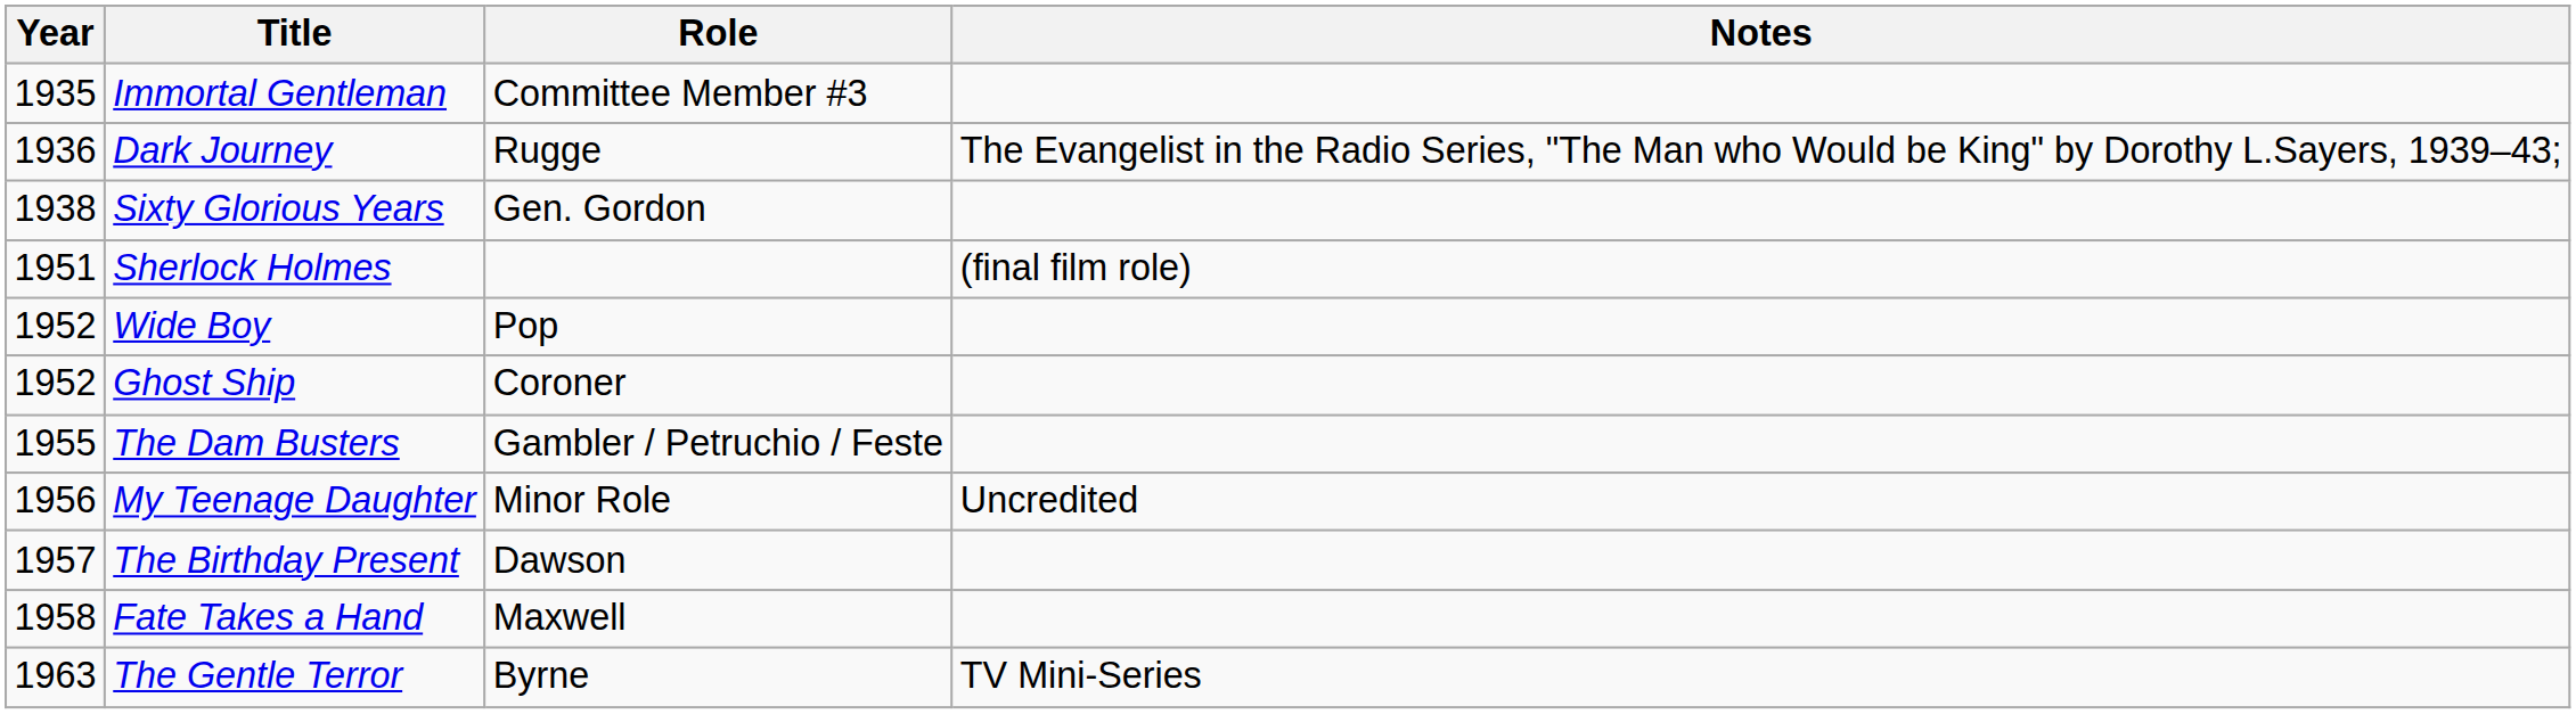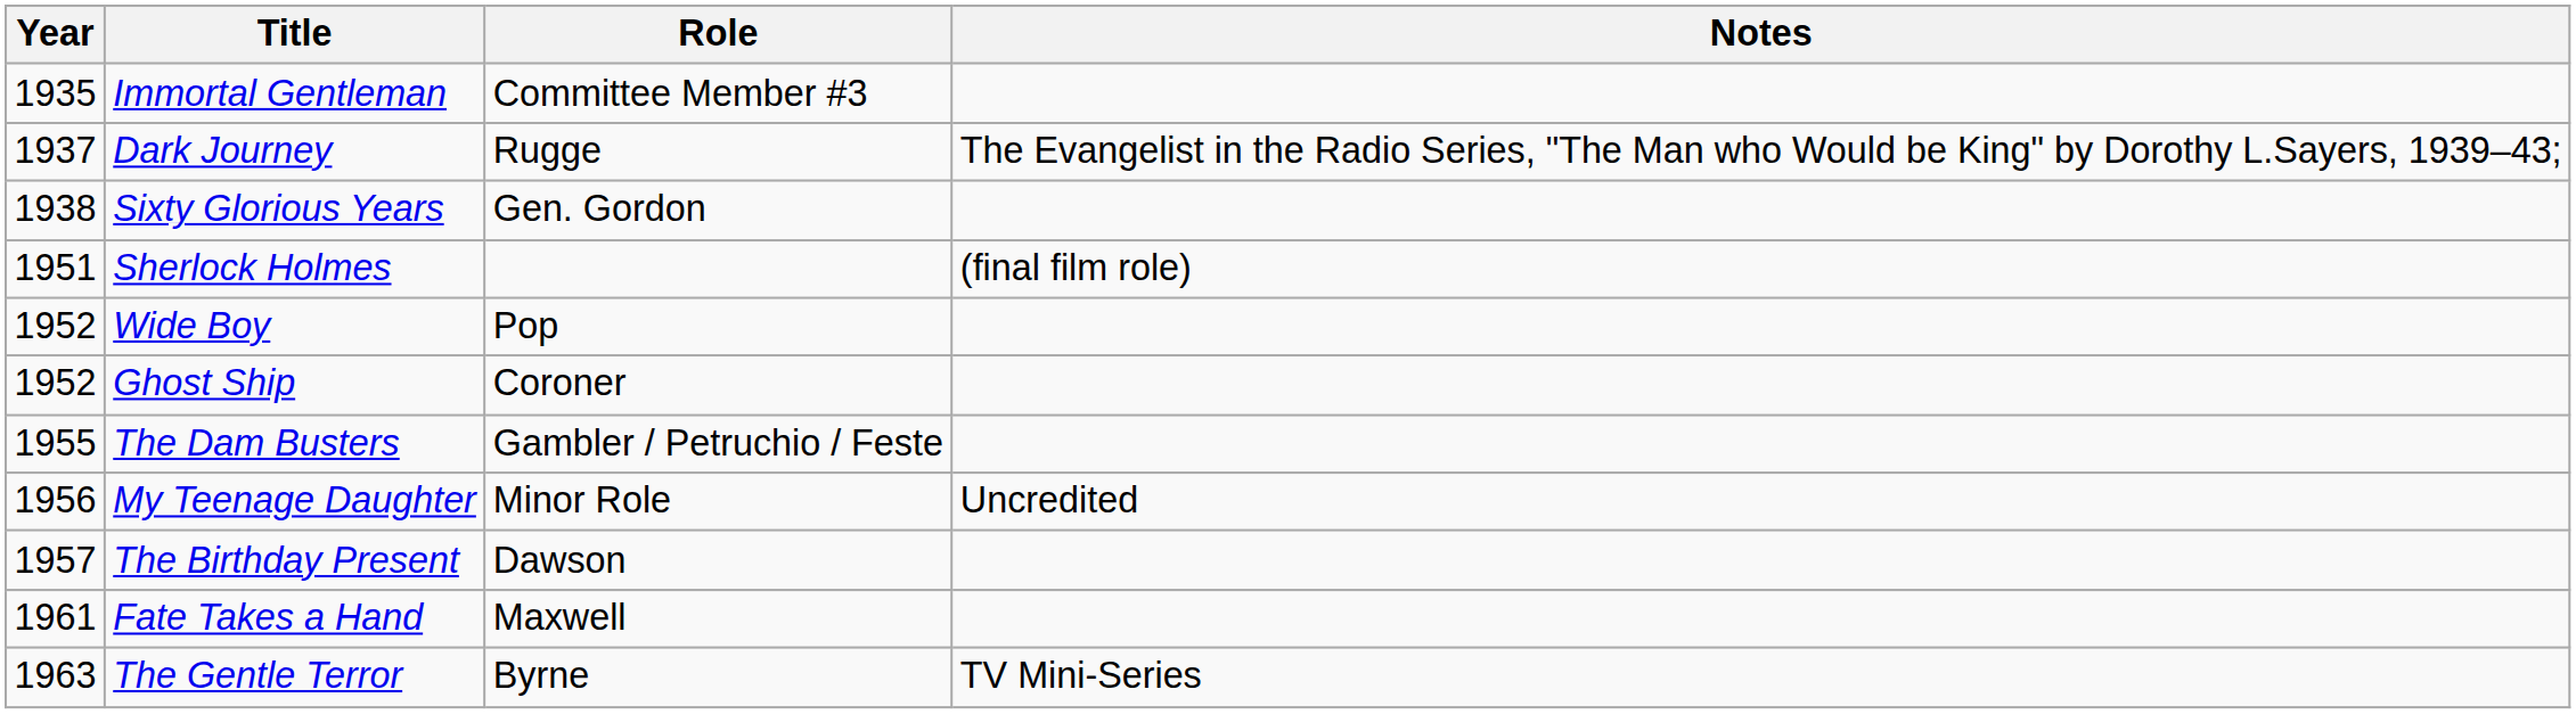Dark Journey | Year: 1936 -> 1937
Fate Takes a Hand | Year: 1958 -> 1961
